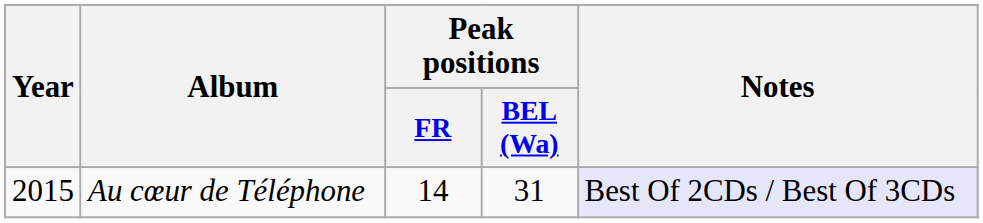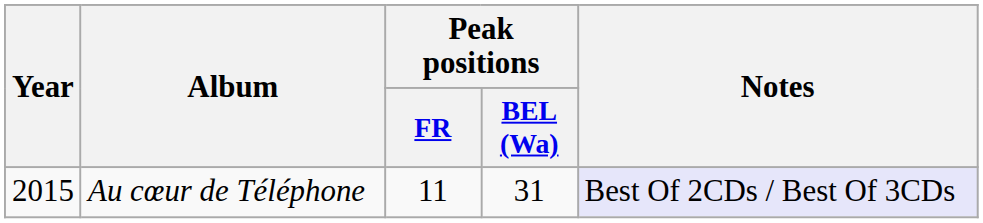Au cœur de Téléphone | Peak positions / FR: 14 -> 11
